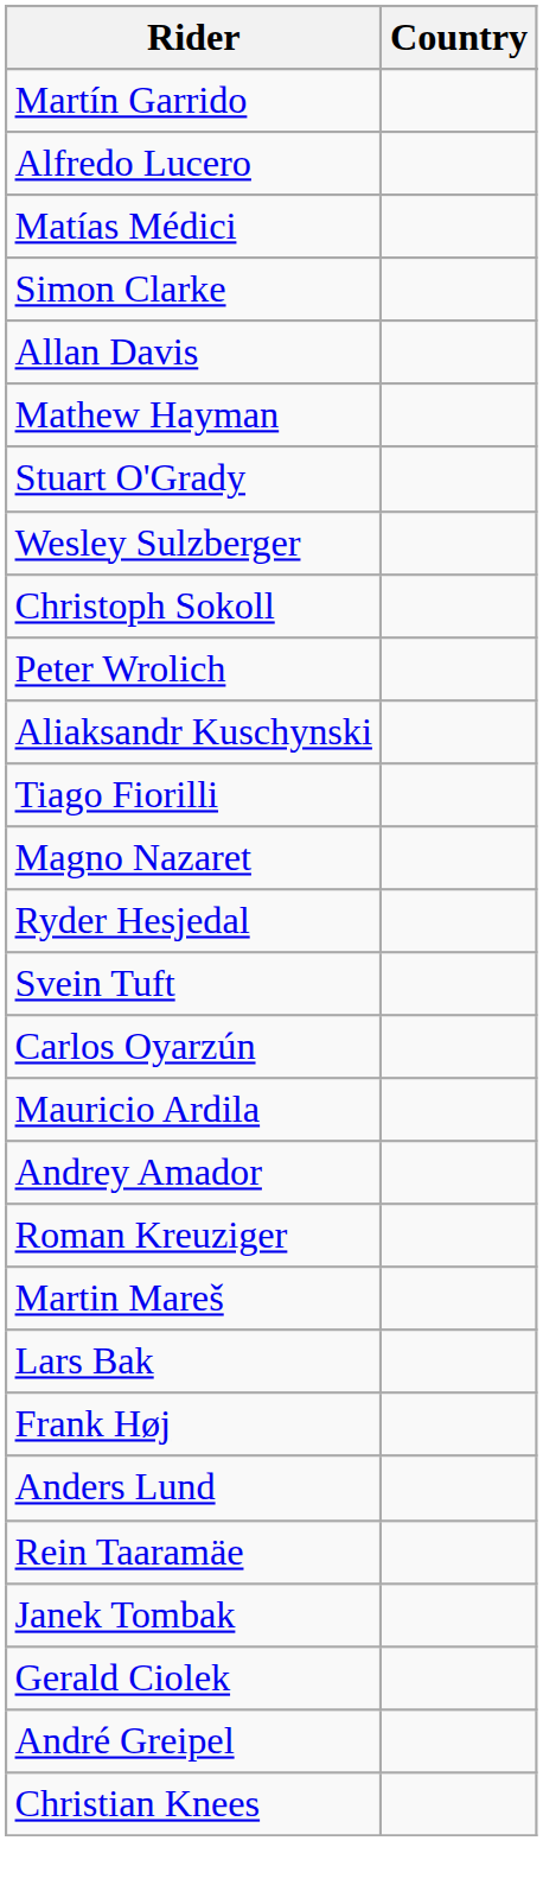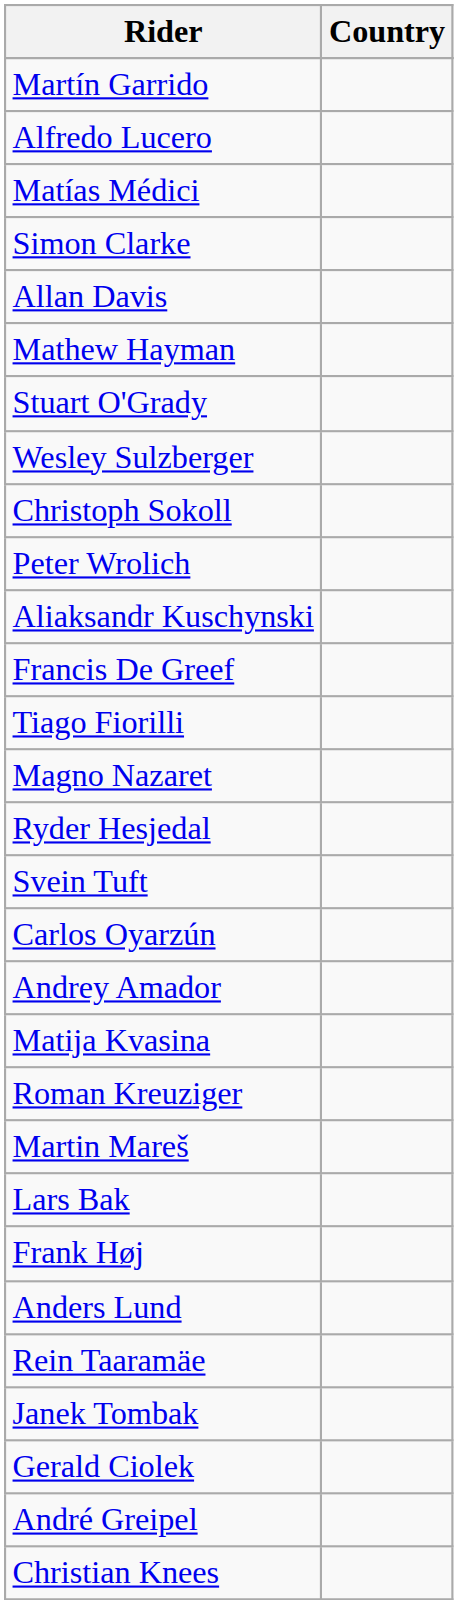+ row: Francis De Greef
- row: Mauricio Ardila
+ row: Matija Kvasina
